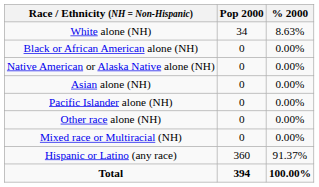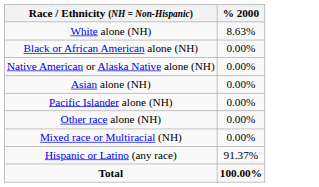- column: Pop 2000 | 34 | 0 | 0 | 0 | 0 | 0 | 0 | 360 | 394
